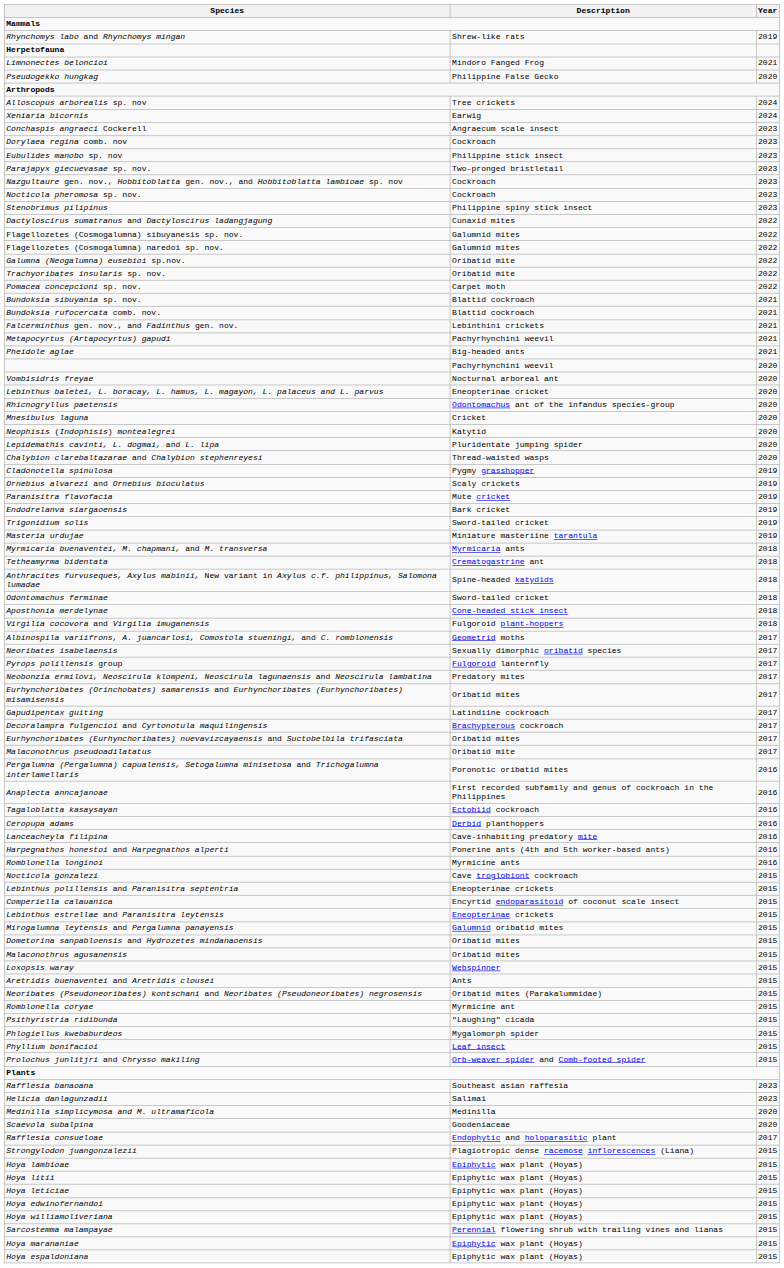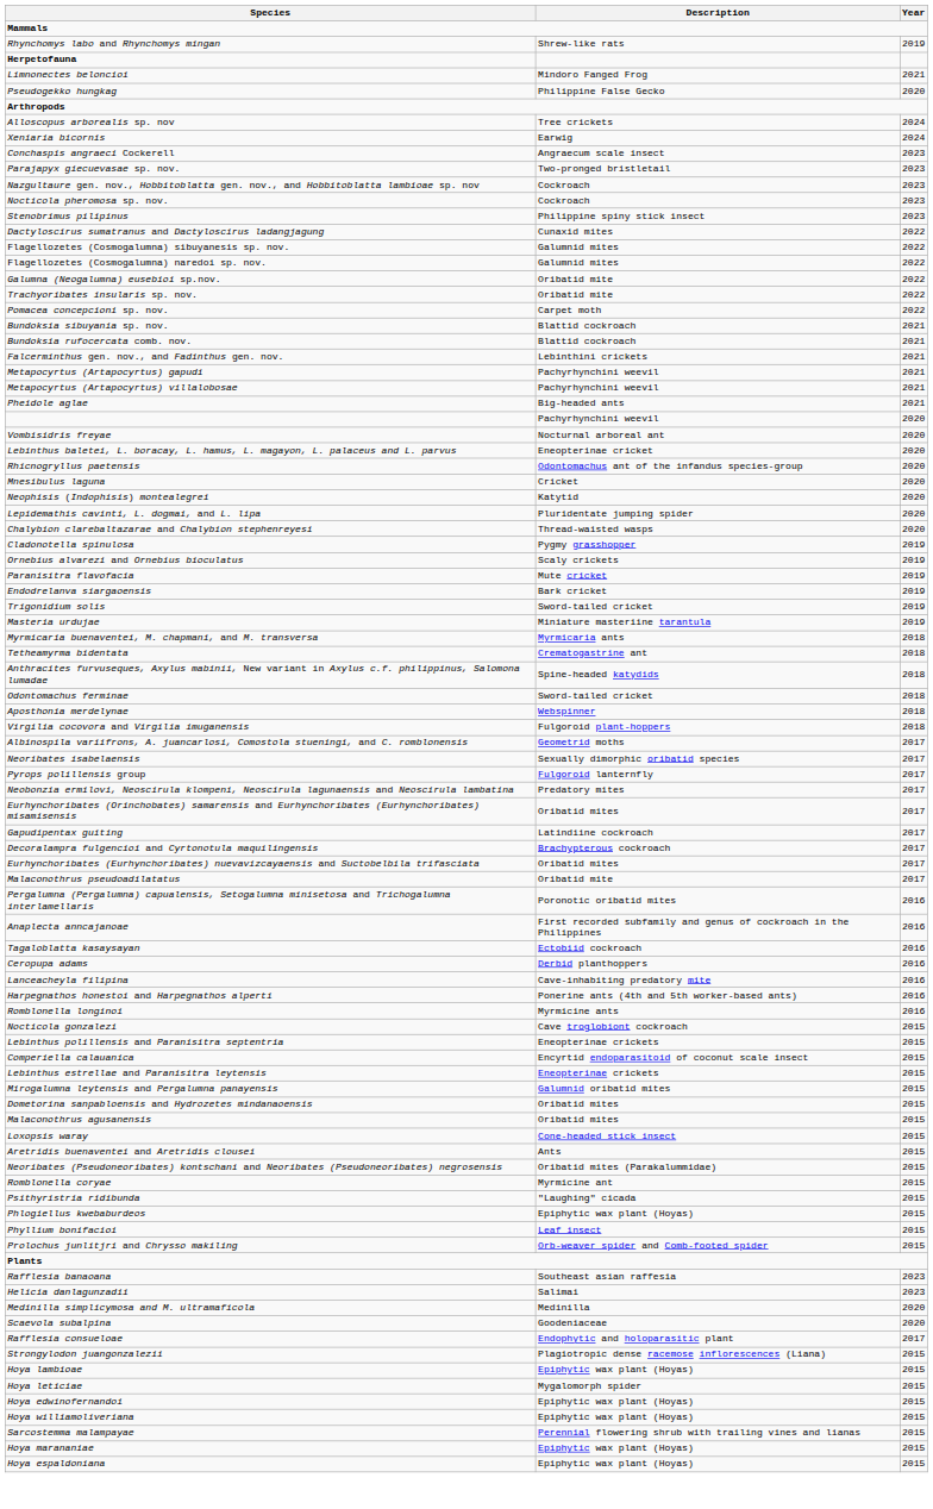- row: Dorylaea regina comb. nov | Cockroach | 2023
- row: Eubulides manobo sp. nov | Philippine stick insect | 2023
+ row: Metapocyrtus (Artapocyrtus) villalobosae | Pachyrhynchini weevil | 2021
Aposthonia merdelynae | Description: Cone-headed stick insect -> Webspinner
Loxopsis waray | Description: Webspinner -> Cone-headed stick insect
Phlogiellus kwebaburdeos | Description: Mygalomorph spider -> Epiphytic wax plant (Hoyas)
- row: Hoya litii | Epiphytic wax plant (Hoyas) | 2015
Hoya leticiae | Description: Epiphytic wax plant (Hoyas) -> Mygalomorph spider
